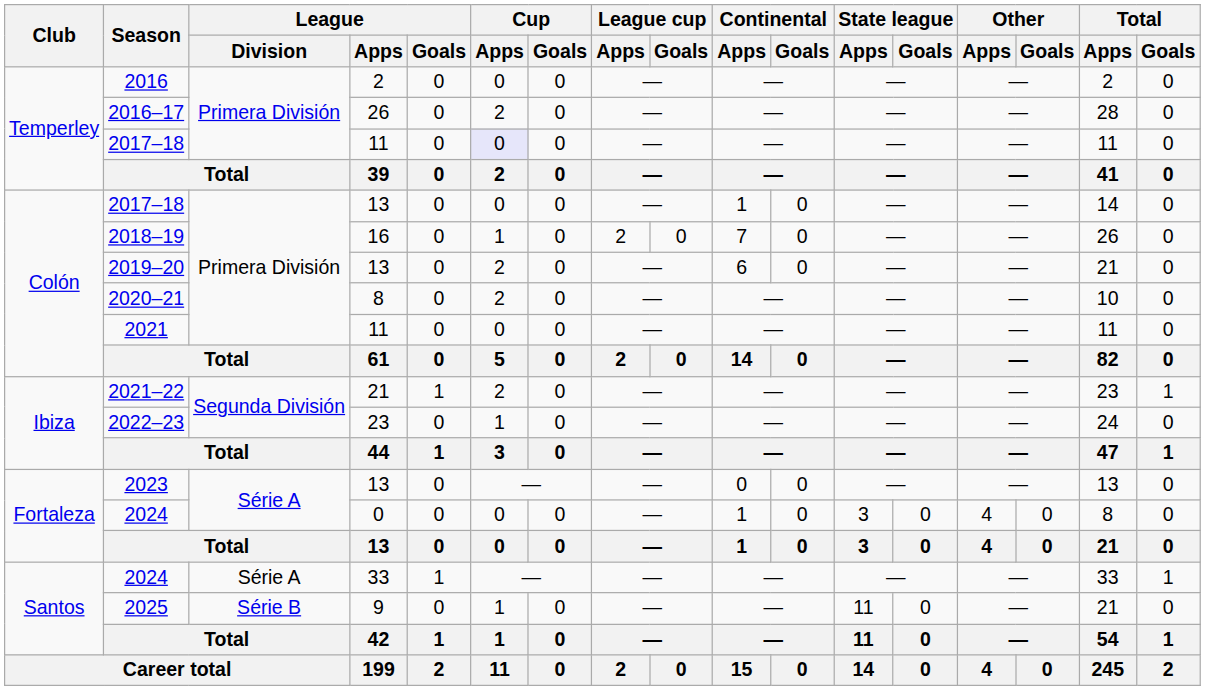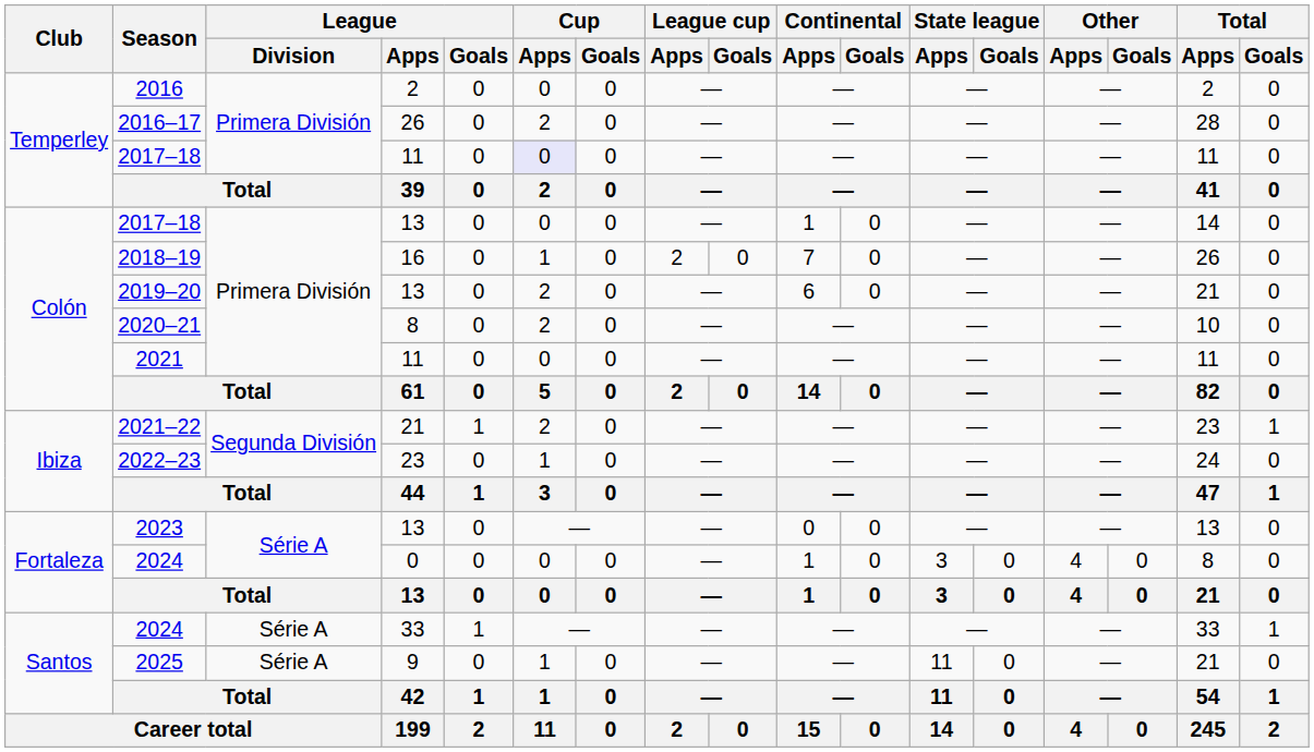2025 | League / Division: Série B -> Série A
